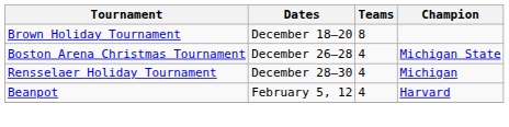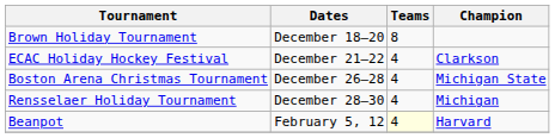+ row: ECAC Holiday Hockey Festival | December 21–22 | 4 | Clarkson
Beanpot | Teams: no background -> lightyellow background
